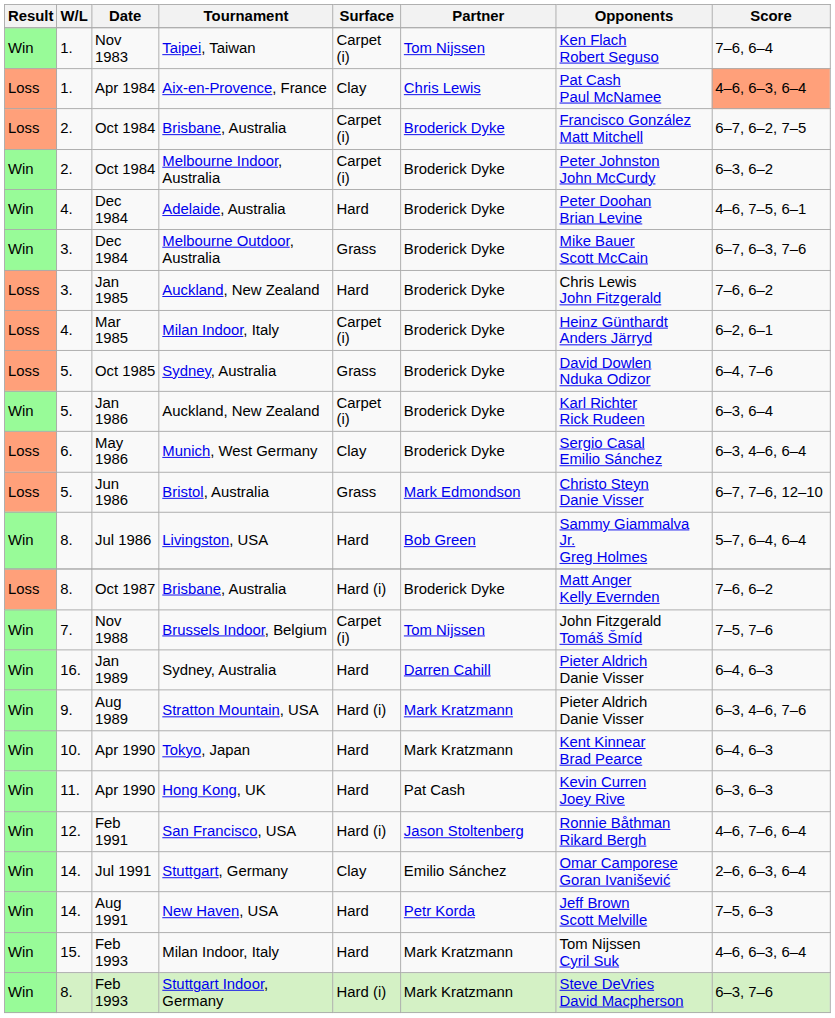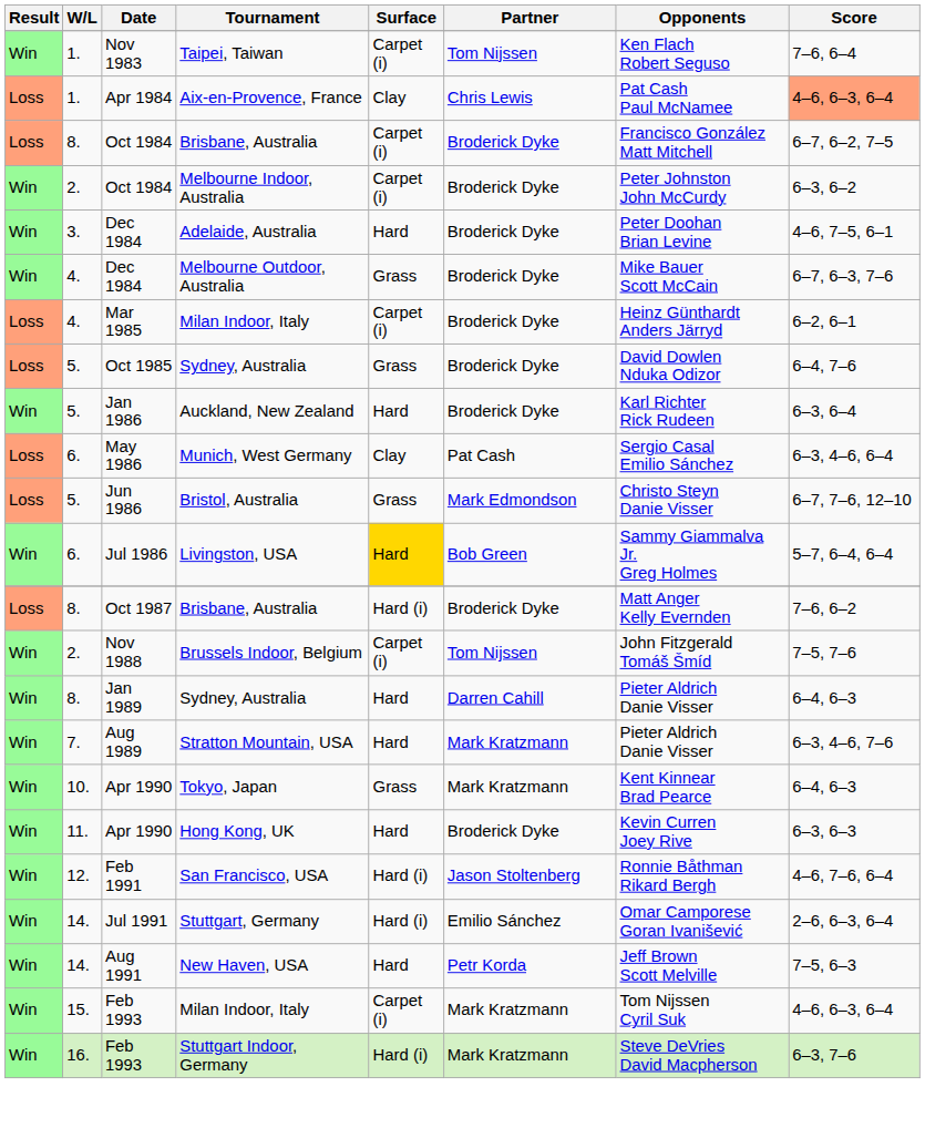Oct 1984 / Brisbane, Australia | W/L: 2. -> 8.
Dec 1984 / Adelaide, Australia | W/L: 4. -> 3.
Dec 1984 / Melbourne Outdoor, Australia | W/L: 3. -> 4.
- row: Loss | 3. | Jan 1985 | Auckland, New Zealand | Hard | Broderick Dyke | Chris Lewis John Fitzgerald | 7–6, 6–2
Jan 1986 | Surface: Carpet (i) -> Hard
May 1986 | Partner: Broderick Dyke -> Pat Cash
Jul 1986 | W/L: 8. -> 6.
Jul 1986 | Surface: no background -> gold background
Nov 1988 | W/L: 7. -> 2.
Jan 1989 | W/L: 16. -> 8.
Aug 1989 | W/L: 9. -> 7.
Aug 1989 | Surface: Hard (i) -> Hard
Apr 1990 / Tokyo, Japan | Surface: Hard -> Grass
Apr 1990 / Hong Kong, UK | Partner: Pat Cash -> Broderick Dyke
Jul 1991 | Surface: Clay -> Hard (i)
Feb 1993 / Milan Indoor, Italy | Surface: Hard -> Carpet (i)
Feb 1993 / Stuttgart Indoor, Germany | W/L: 8. -> 16.
